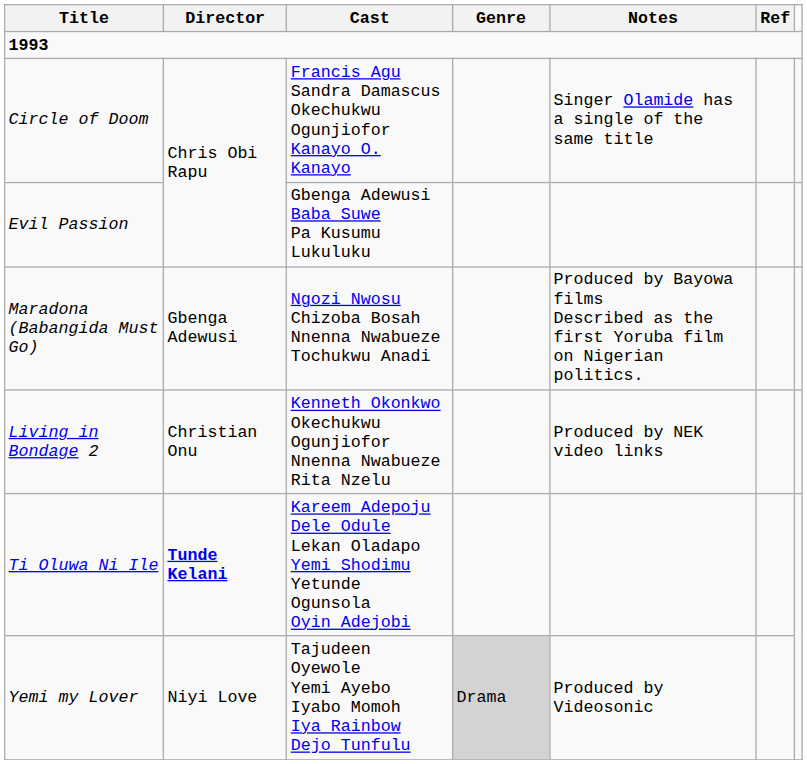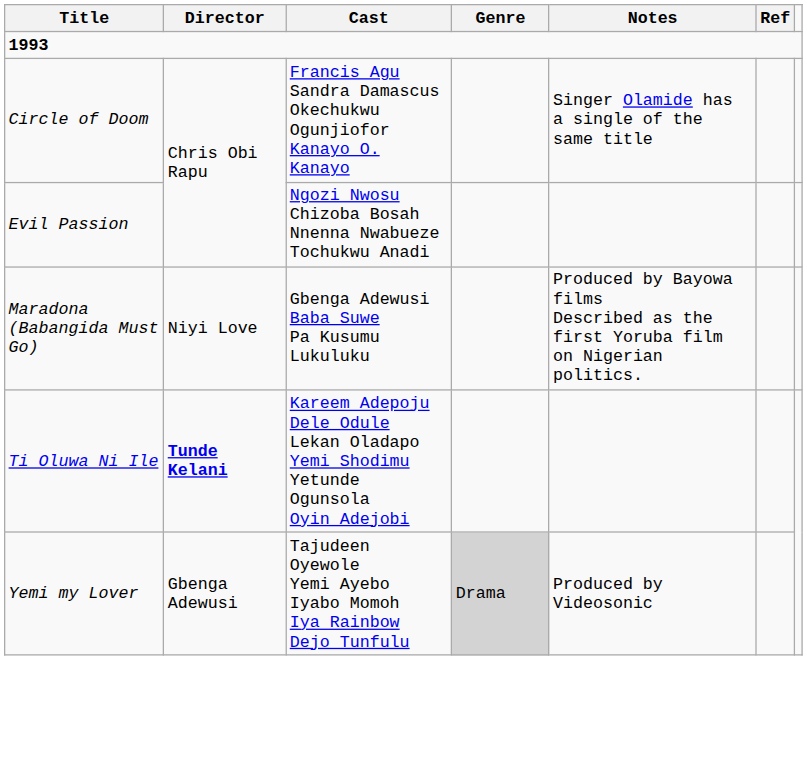Evil Passion | Cast: Gbenga Adewusi Baba Suwe Pa Kusumu Lukuluku -> Ngozi Nwosu Chizoba Bosah Nnenna Nwabueze Tochukwu Anadi
Maradona (Babangida Must Go) | Director: Gbenga Adewusi -> Niyi Love
Maradona (Babangida Must Go) | Cast: Ngozi Nwosu Chizoba Bosah Nnenna Nwabueze Tochukwu Anadi -> Gbenga Adewusi Baba Suwe Pa Kusumu Lukuluku
- row: Living in Bondage 2 | Christian Onu | Kenneth Okonkwo Okechukwu Ogunjiofor Nnenna Nwabueze Rita Nzelu | Produced by NEK video links
Yemi my Lover | Director: Niyi Love -> Gbenga Adewusi
